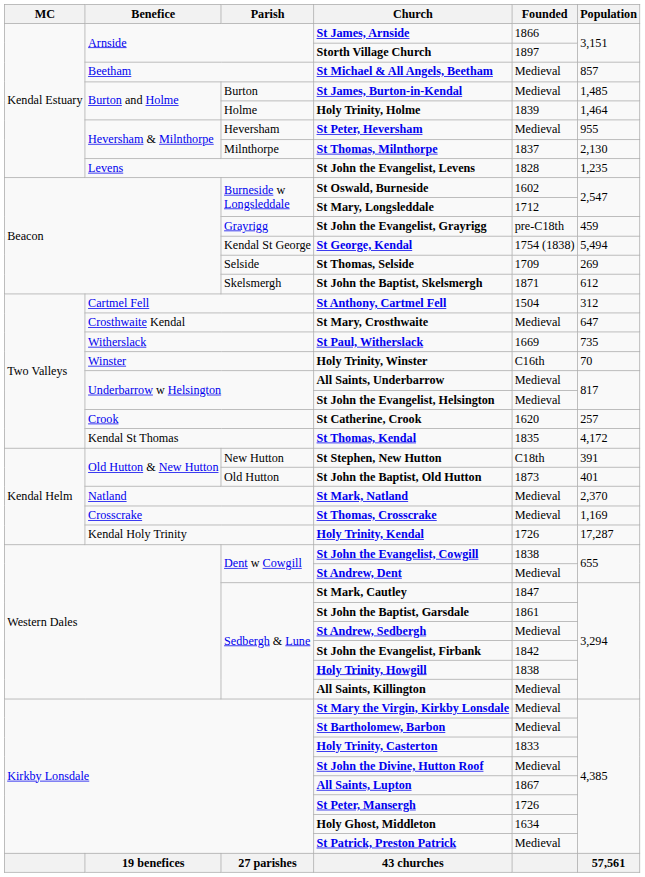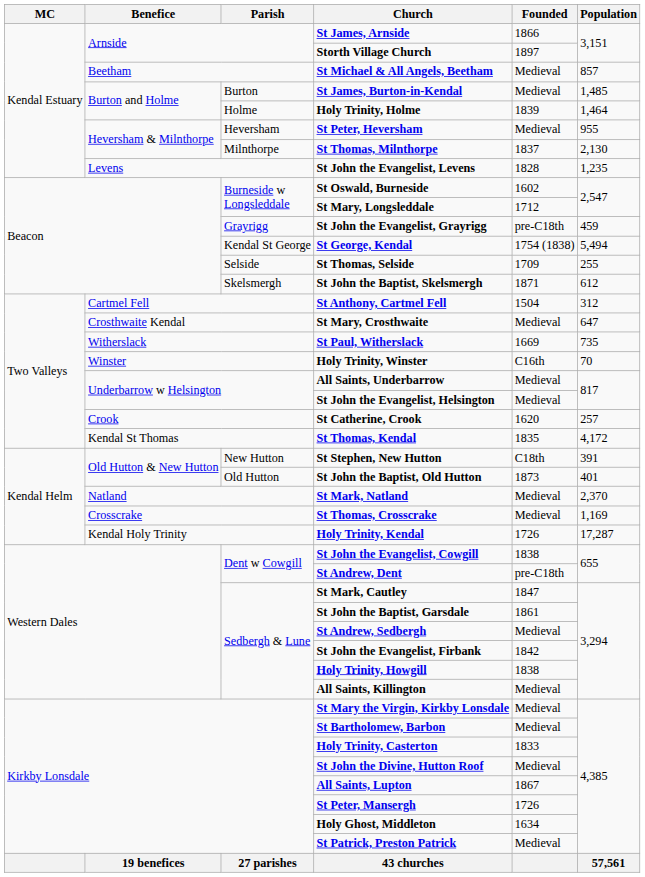St Thomas, Selside | Population: 269 -> 255
St Andrew, Dent | Founded: Medieval -> pre-C18th
